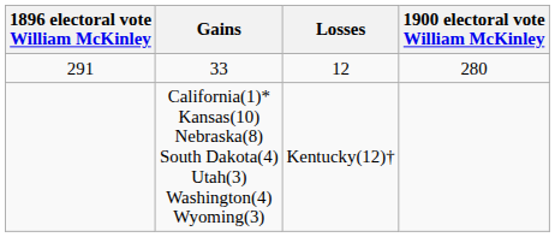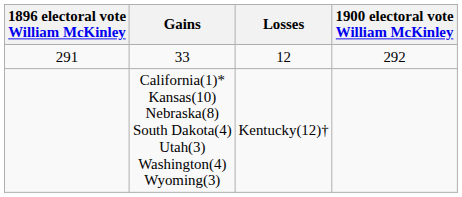33 | 1900 electoral vote William McKinley: 280 -> 292
